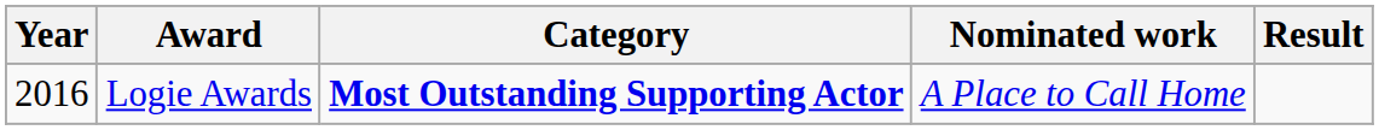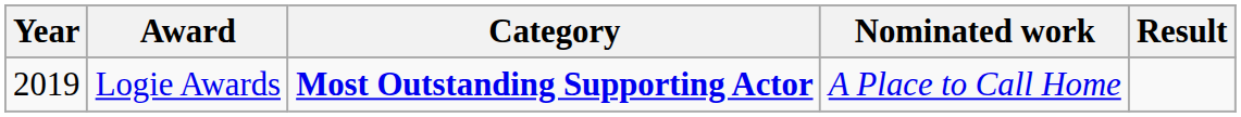Logie Awards | Year: 2016 -> 2019
